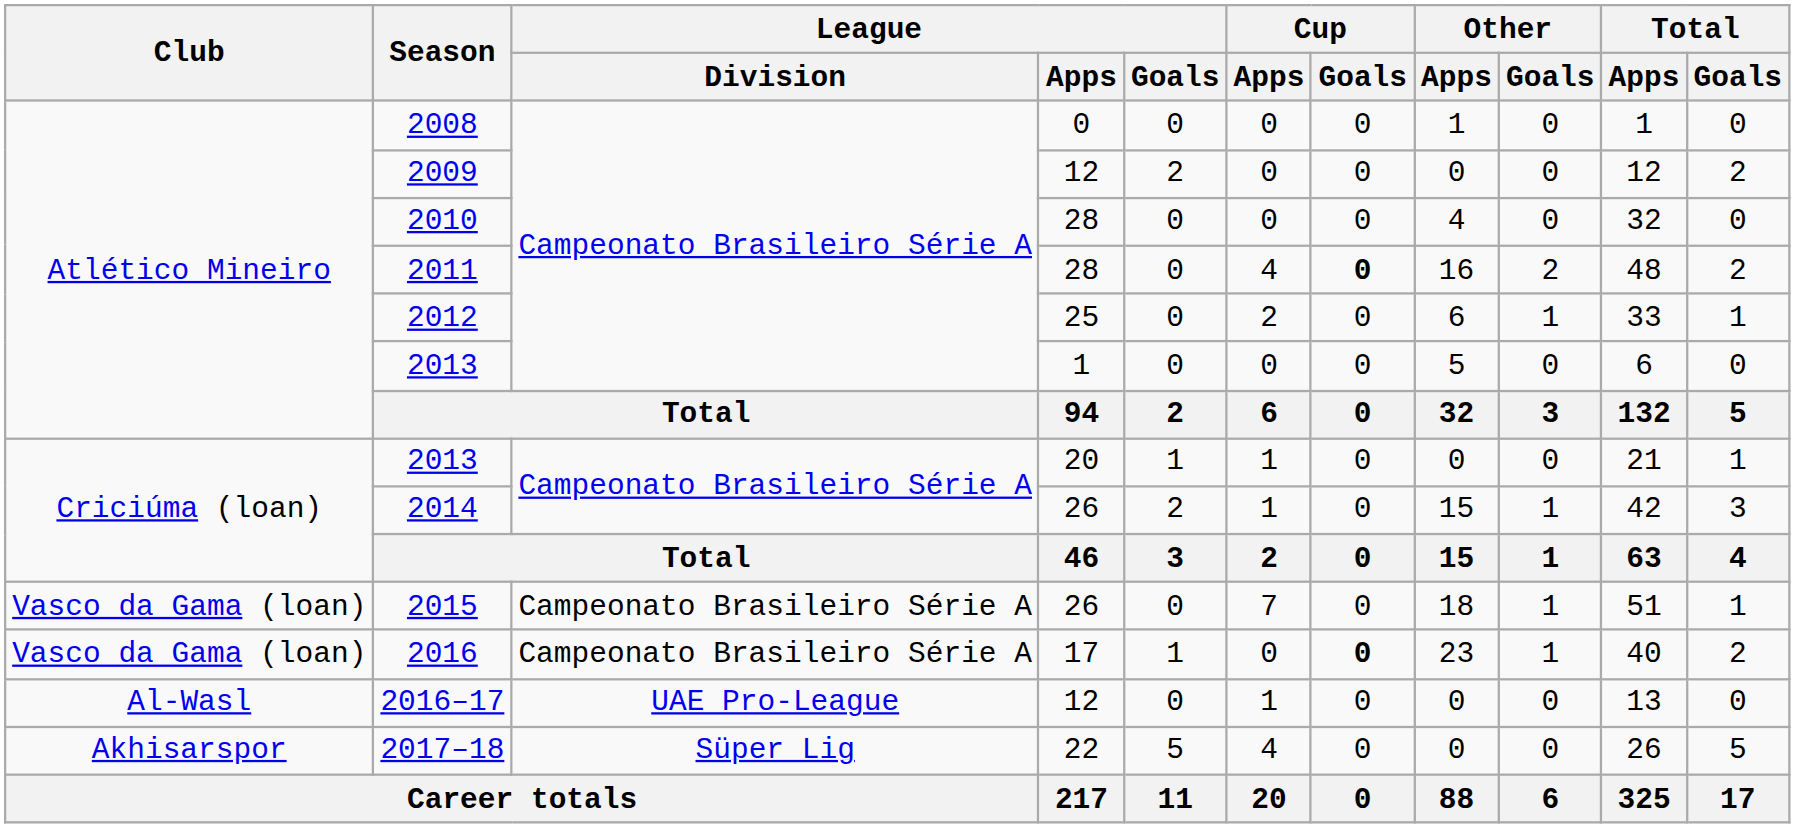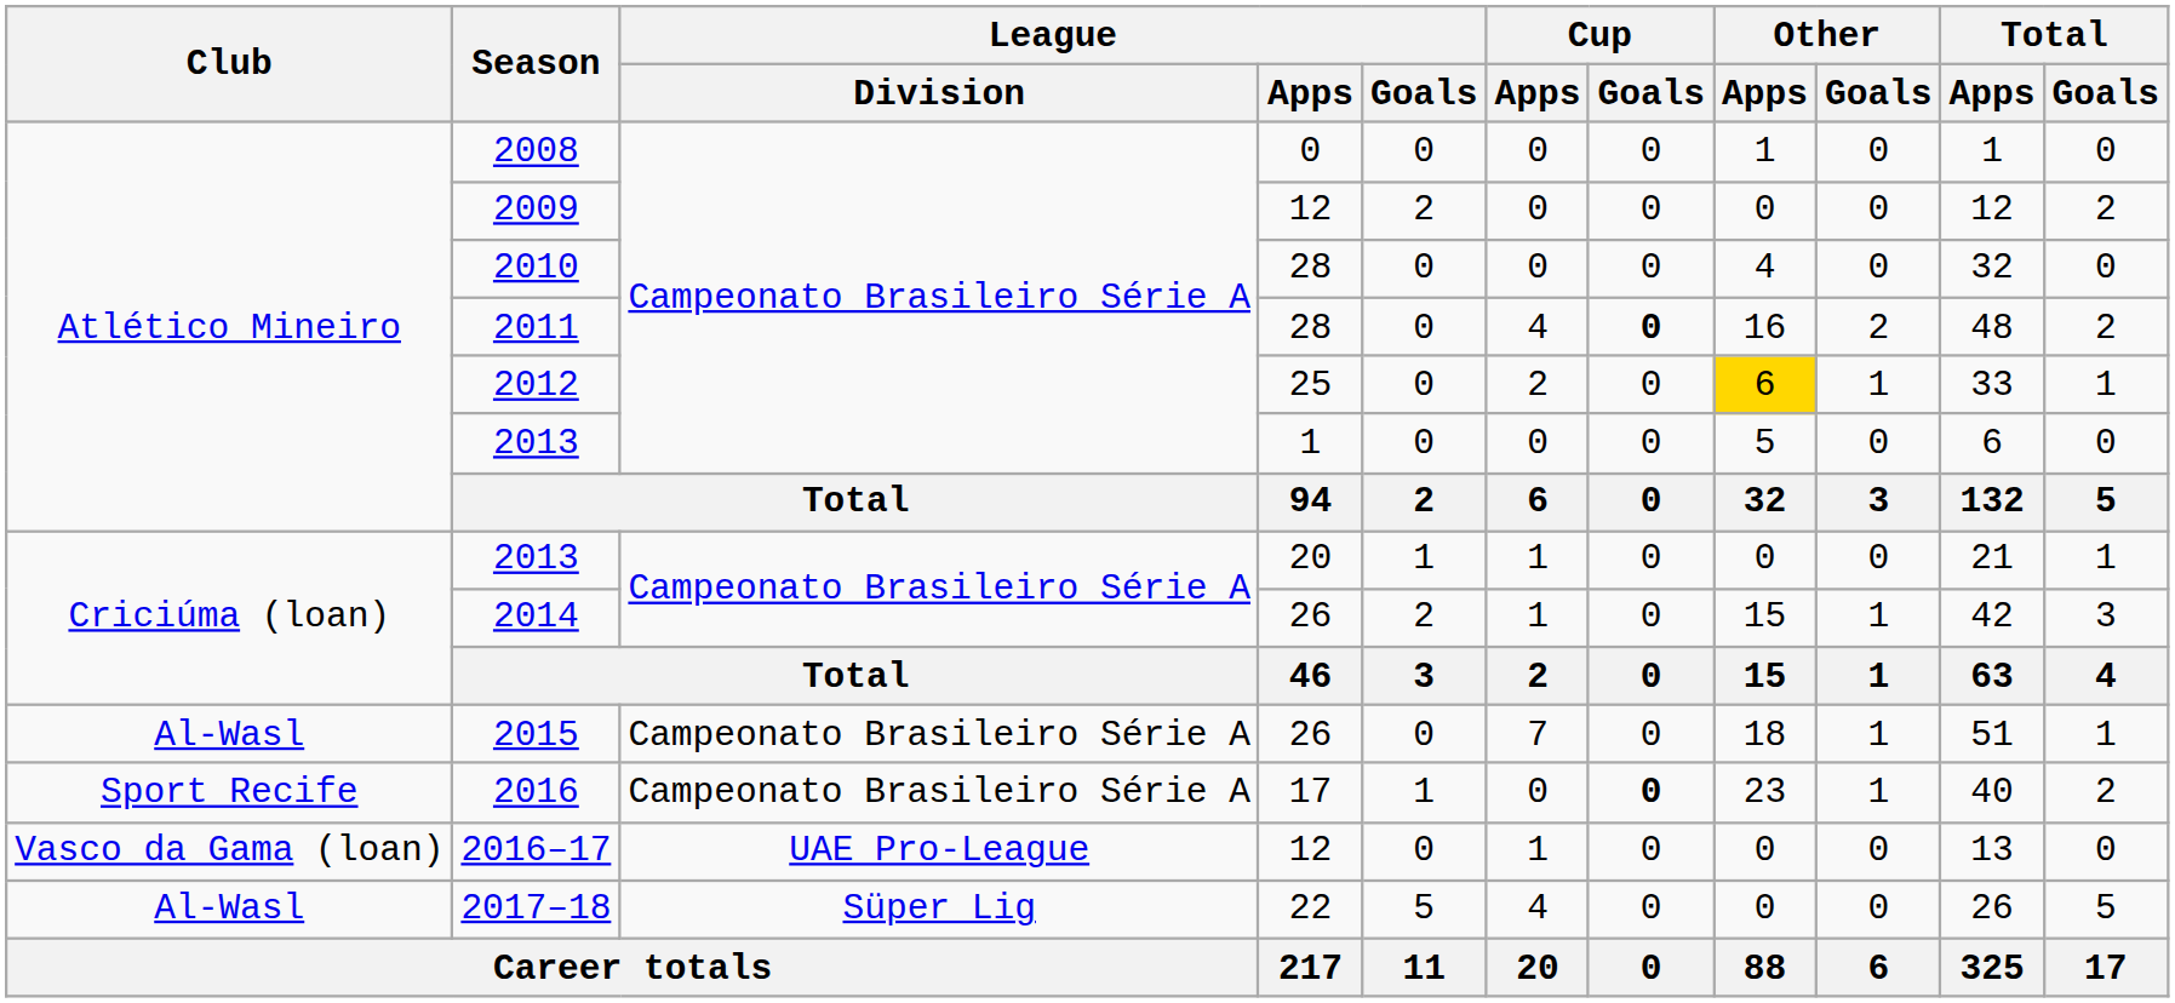2012 | Other / Apps: no background -> gold background
2015 | Club: Vasco da Gama (loan) -> Al-Wasl
2016 | Club: Vasco da Gama (loan) -> Sport Recife
2016–17 | Club: Al-Wasl -> Vasco da Gama (loan)
2017–18 | Club: Akhisarspor -> Al-Wasl
